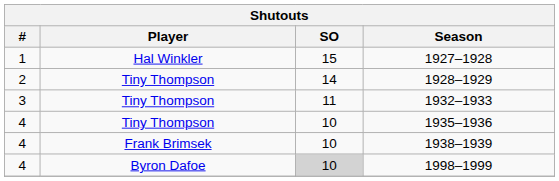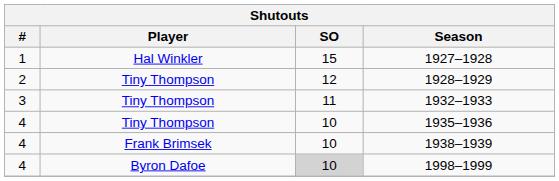1928–1929 | SO: 14 -> 12
